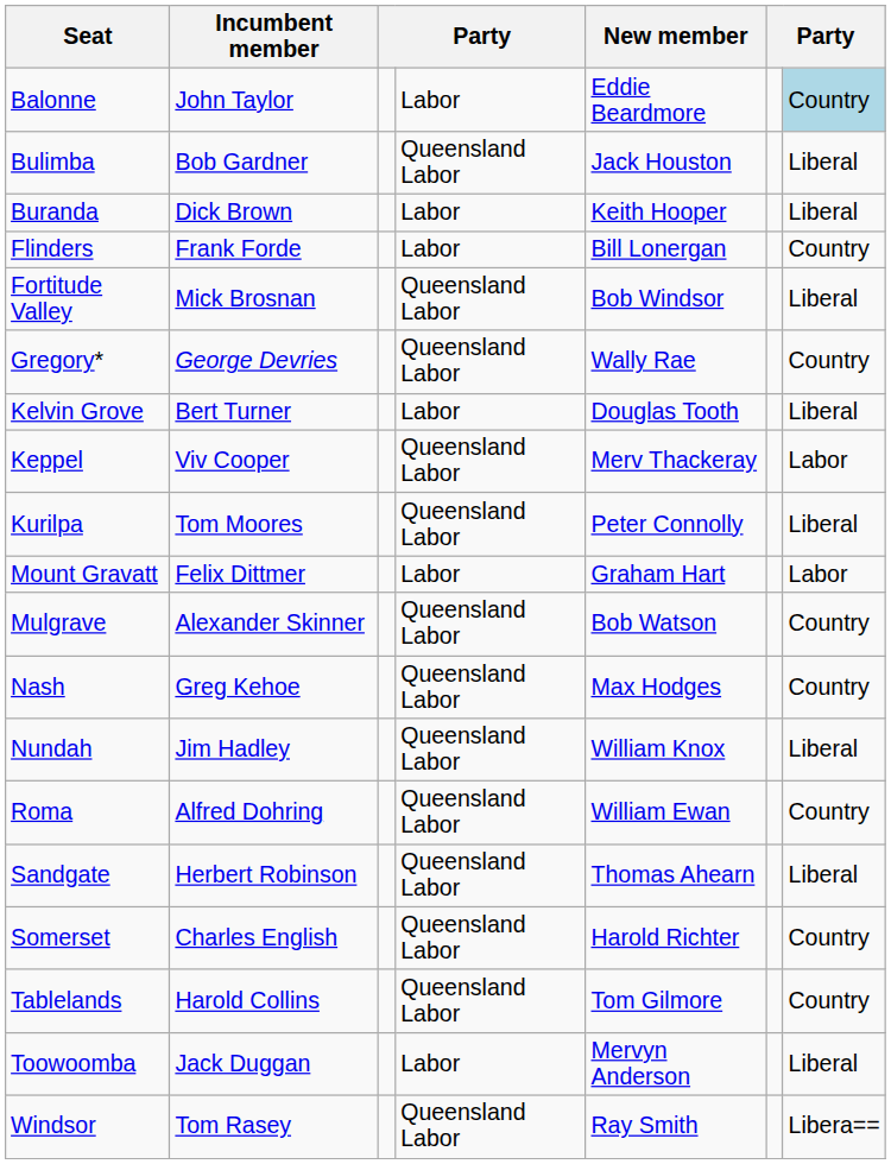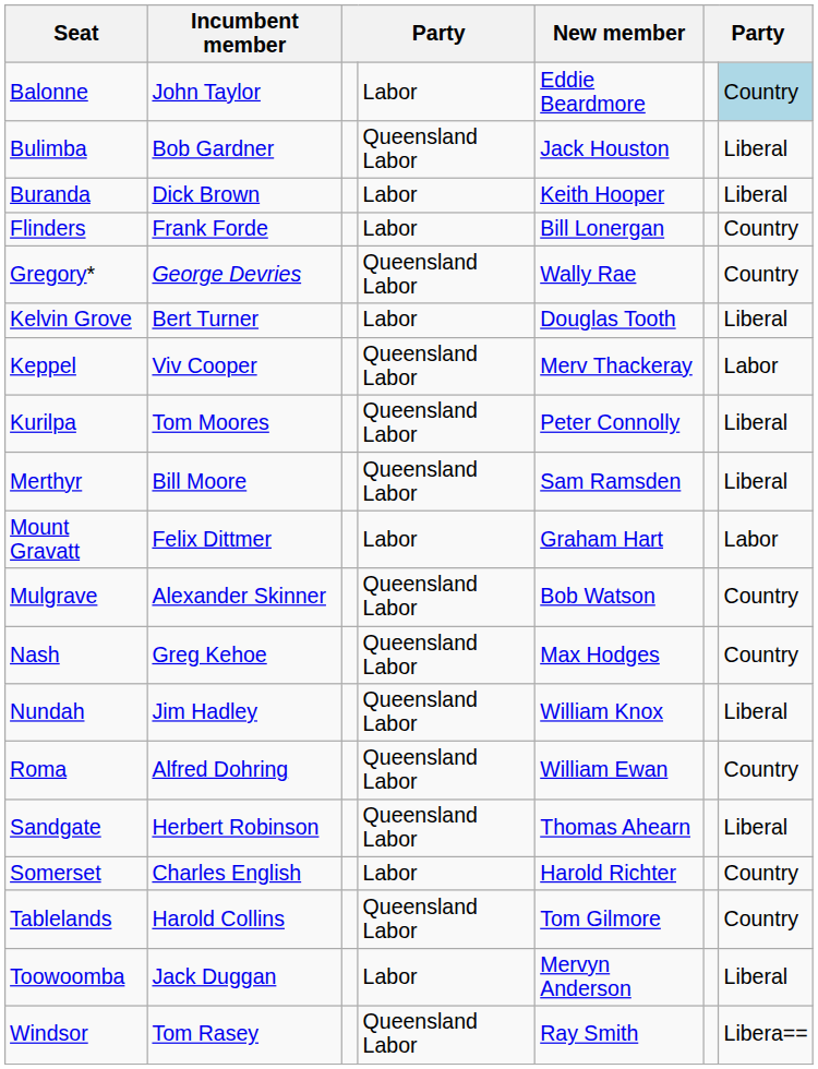- row: Fortitude Valley | Mick Brosnan | Queensland Labor | Bob Windsor | Liberal
+ row: Merthyr | Bill Moore | Queensland Labor | Sam Ramsden | Liberal
Somerset | column 4: Queensland Labor -> Labor
